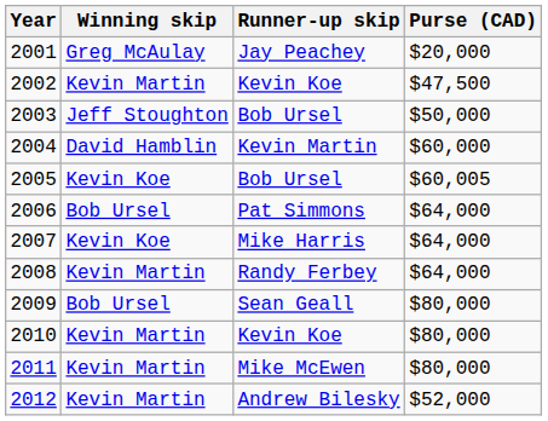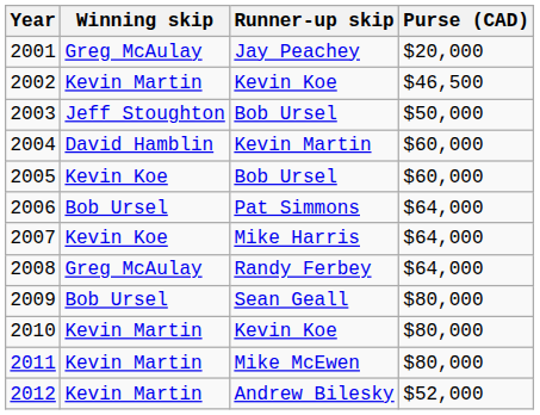2002 | Purse (CAD): $47,500 -> $46,500
2005 | Purse (CAD): $60,005 -> $60,000
2008 | Winning skip: Kevin Martin -> Greg McAulay
